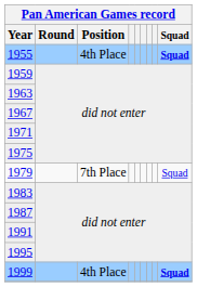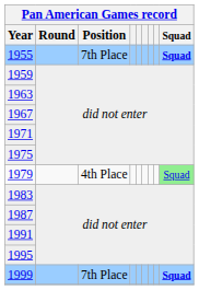1955 | Position: 4th Place -> 7th Place
1979 | Position: 7th Place -> 4th Place
1979 | Squad: no background -> lightgreen background
1999 | Position: 4th Place -> 7th Place
